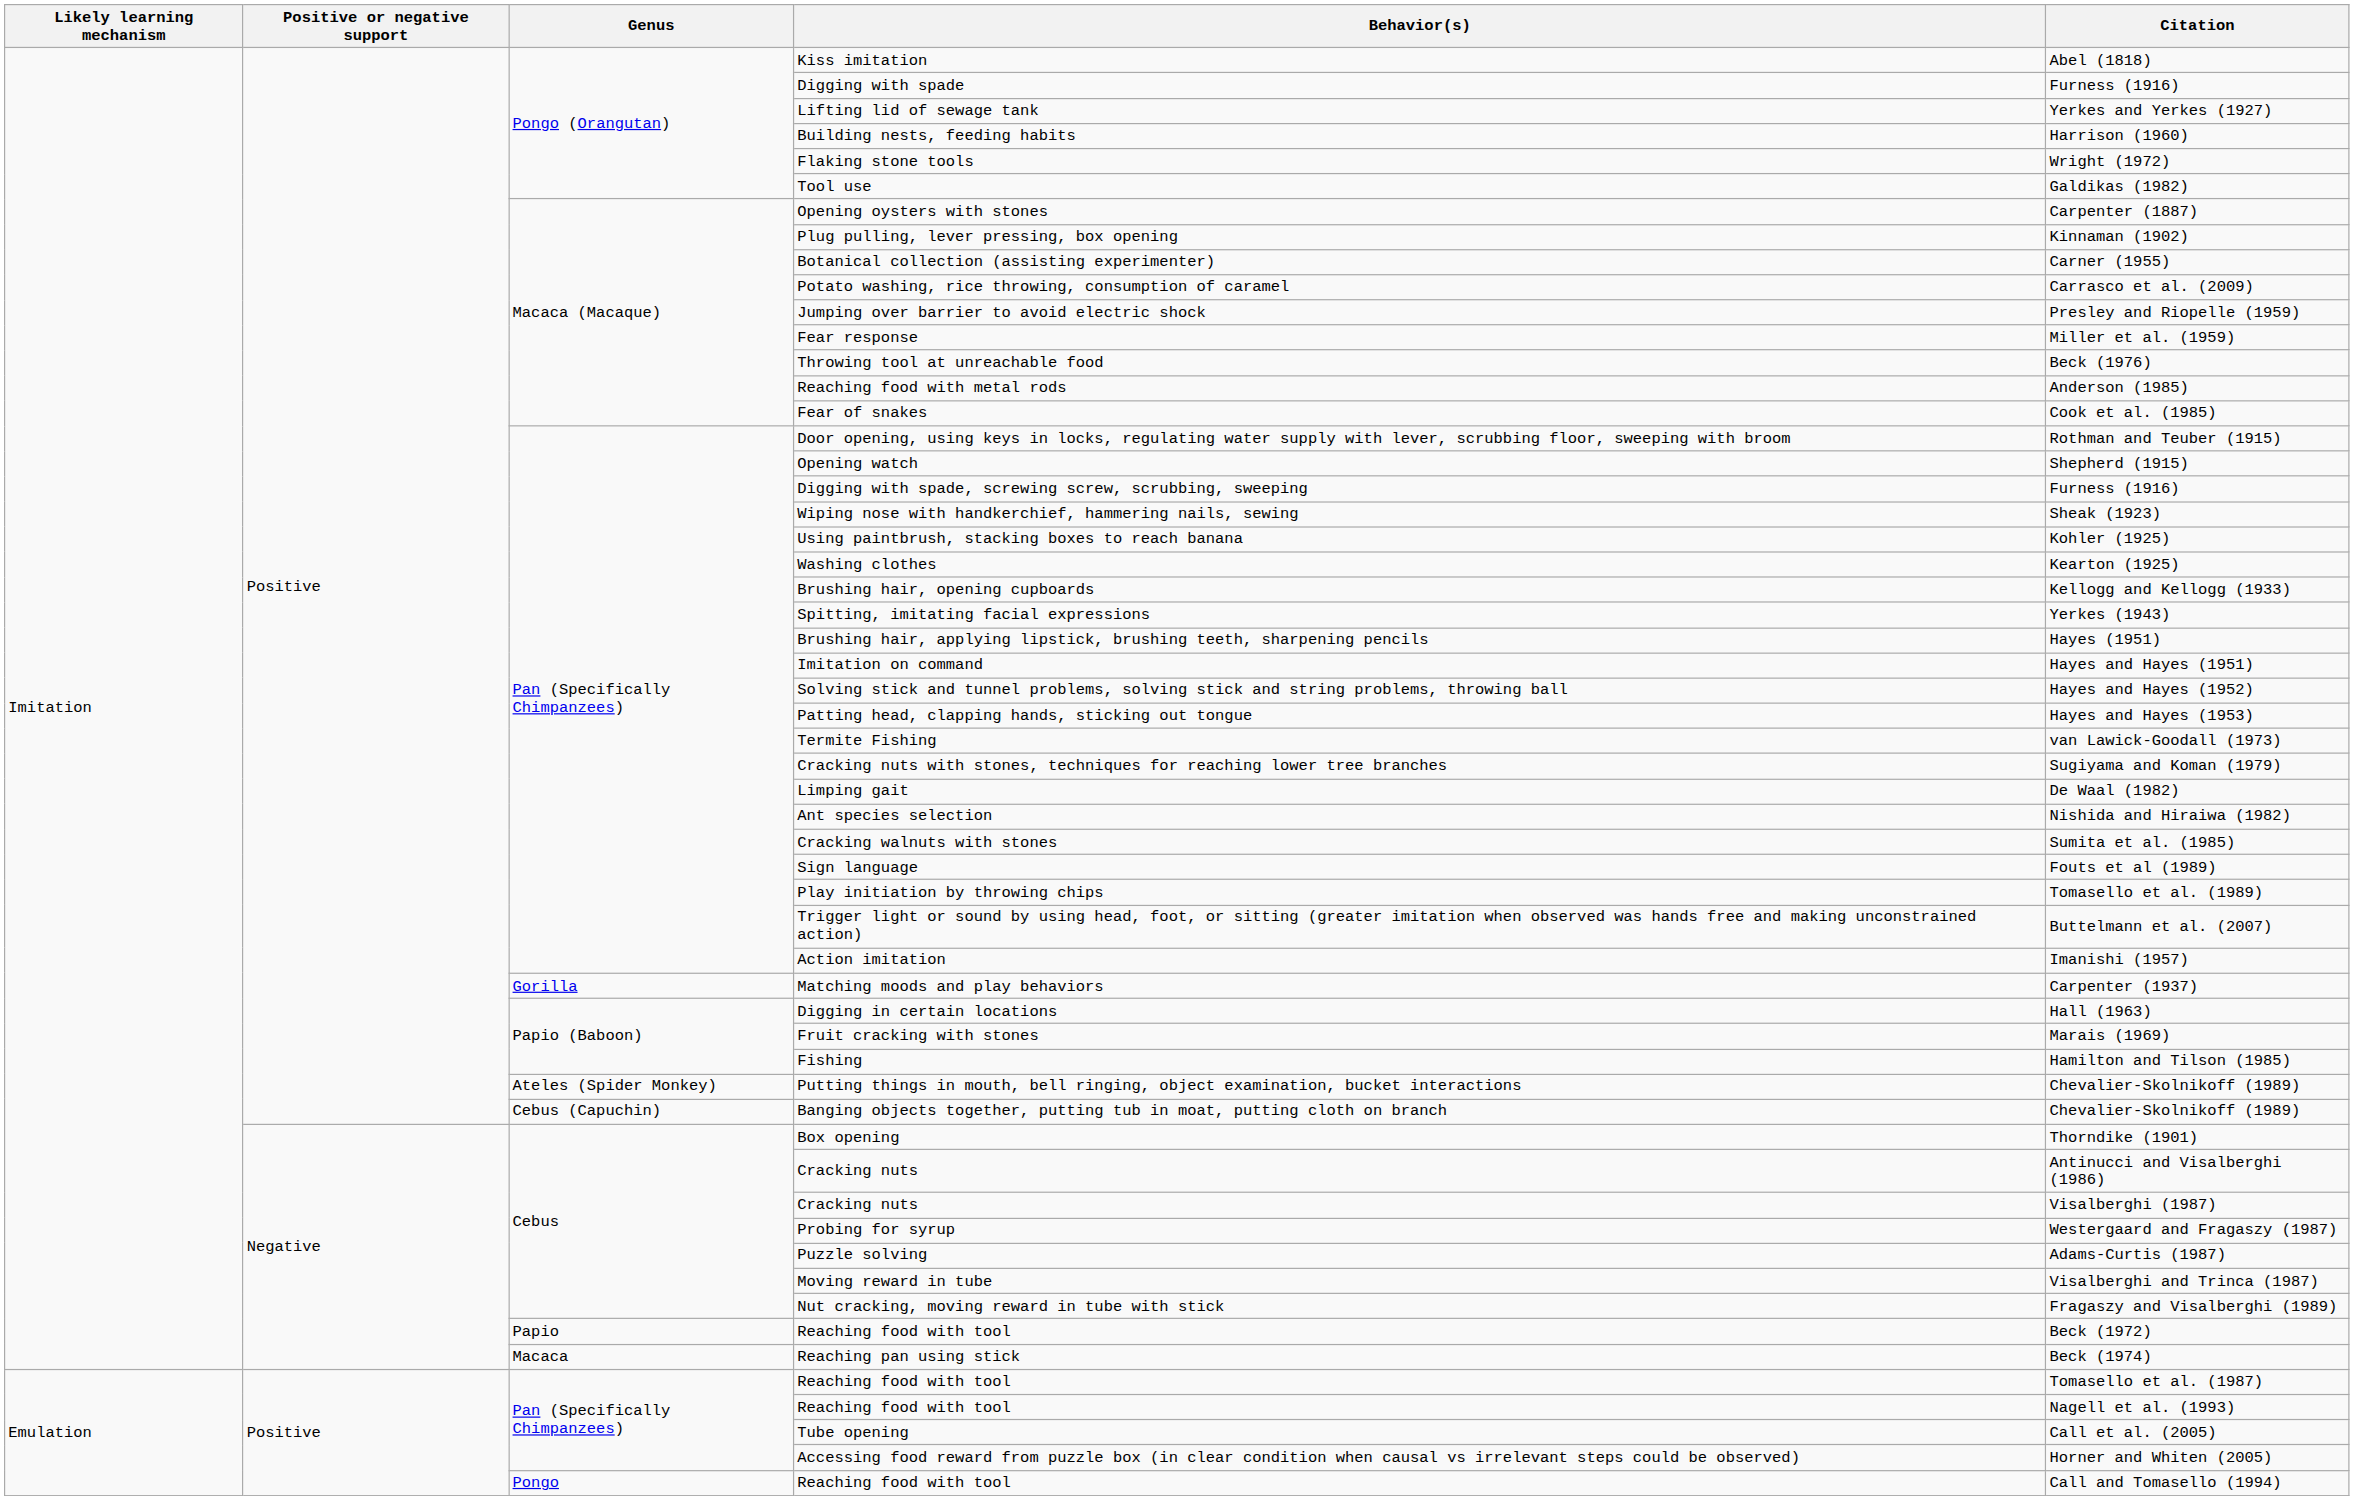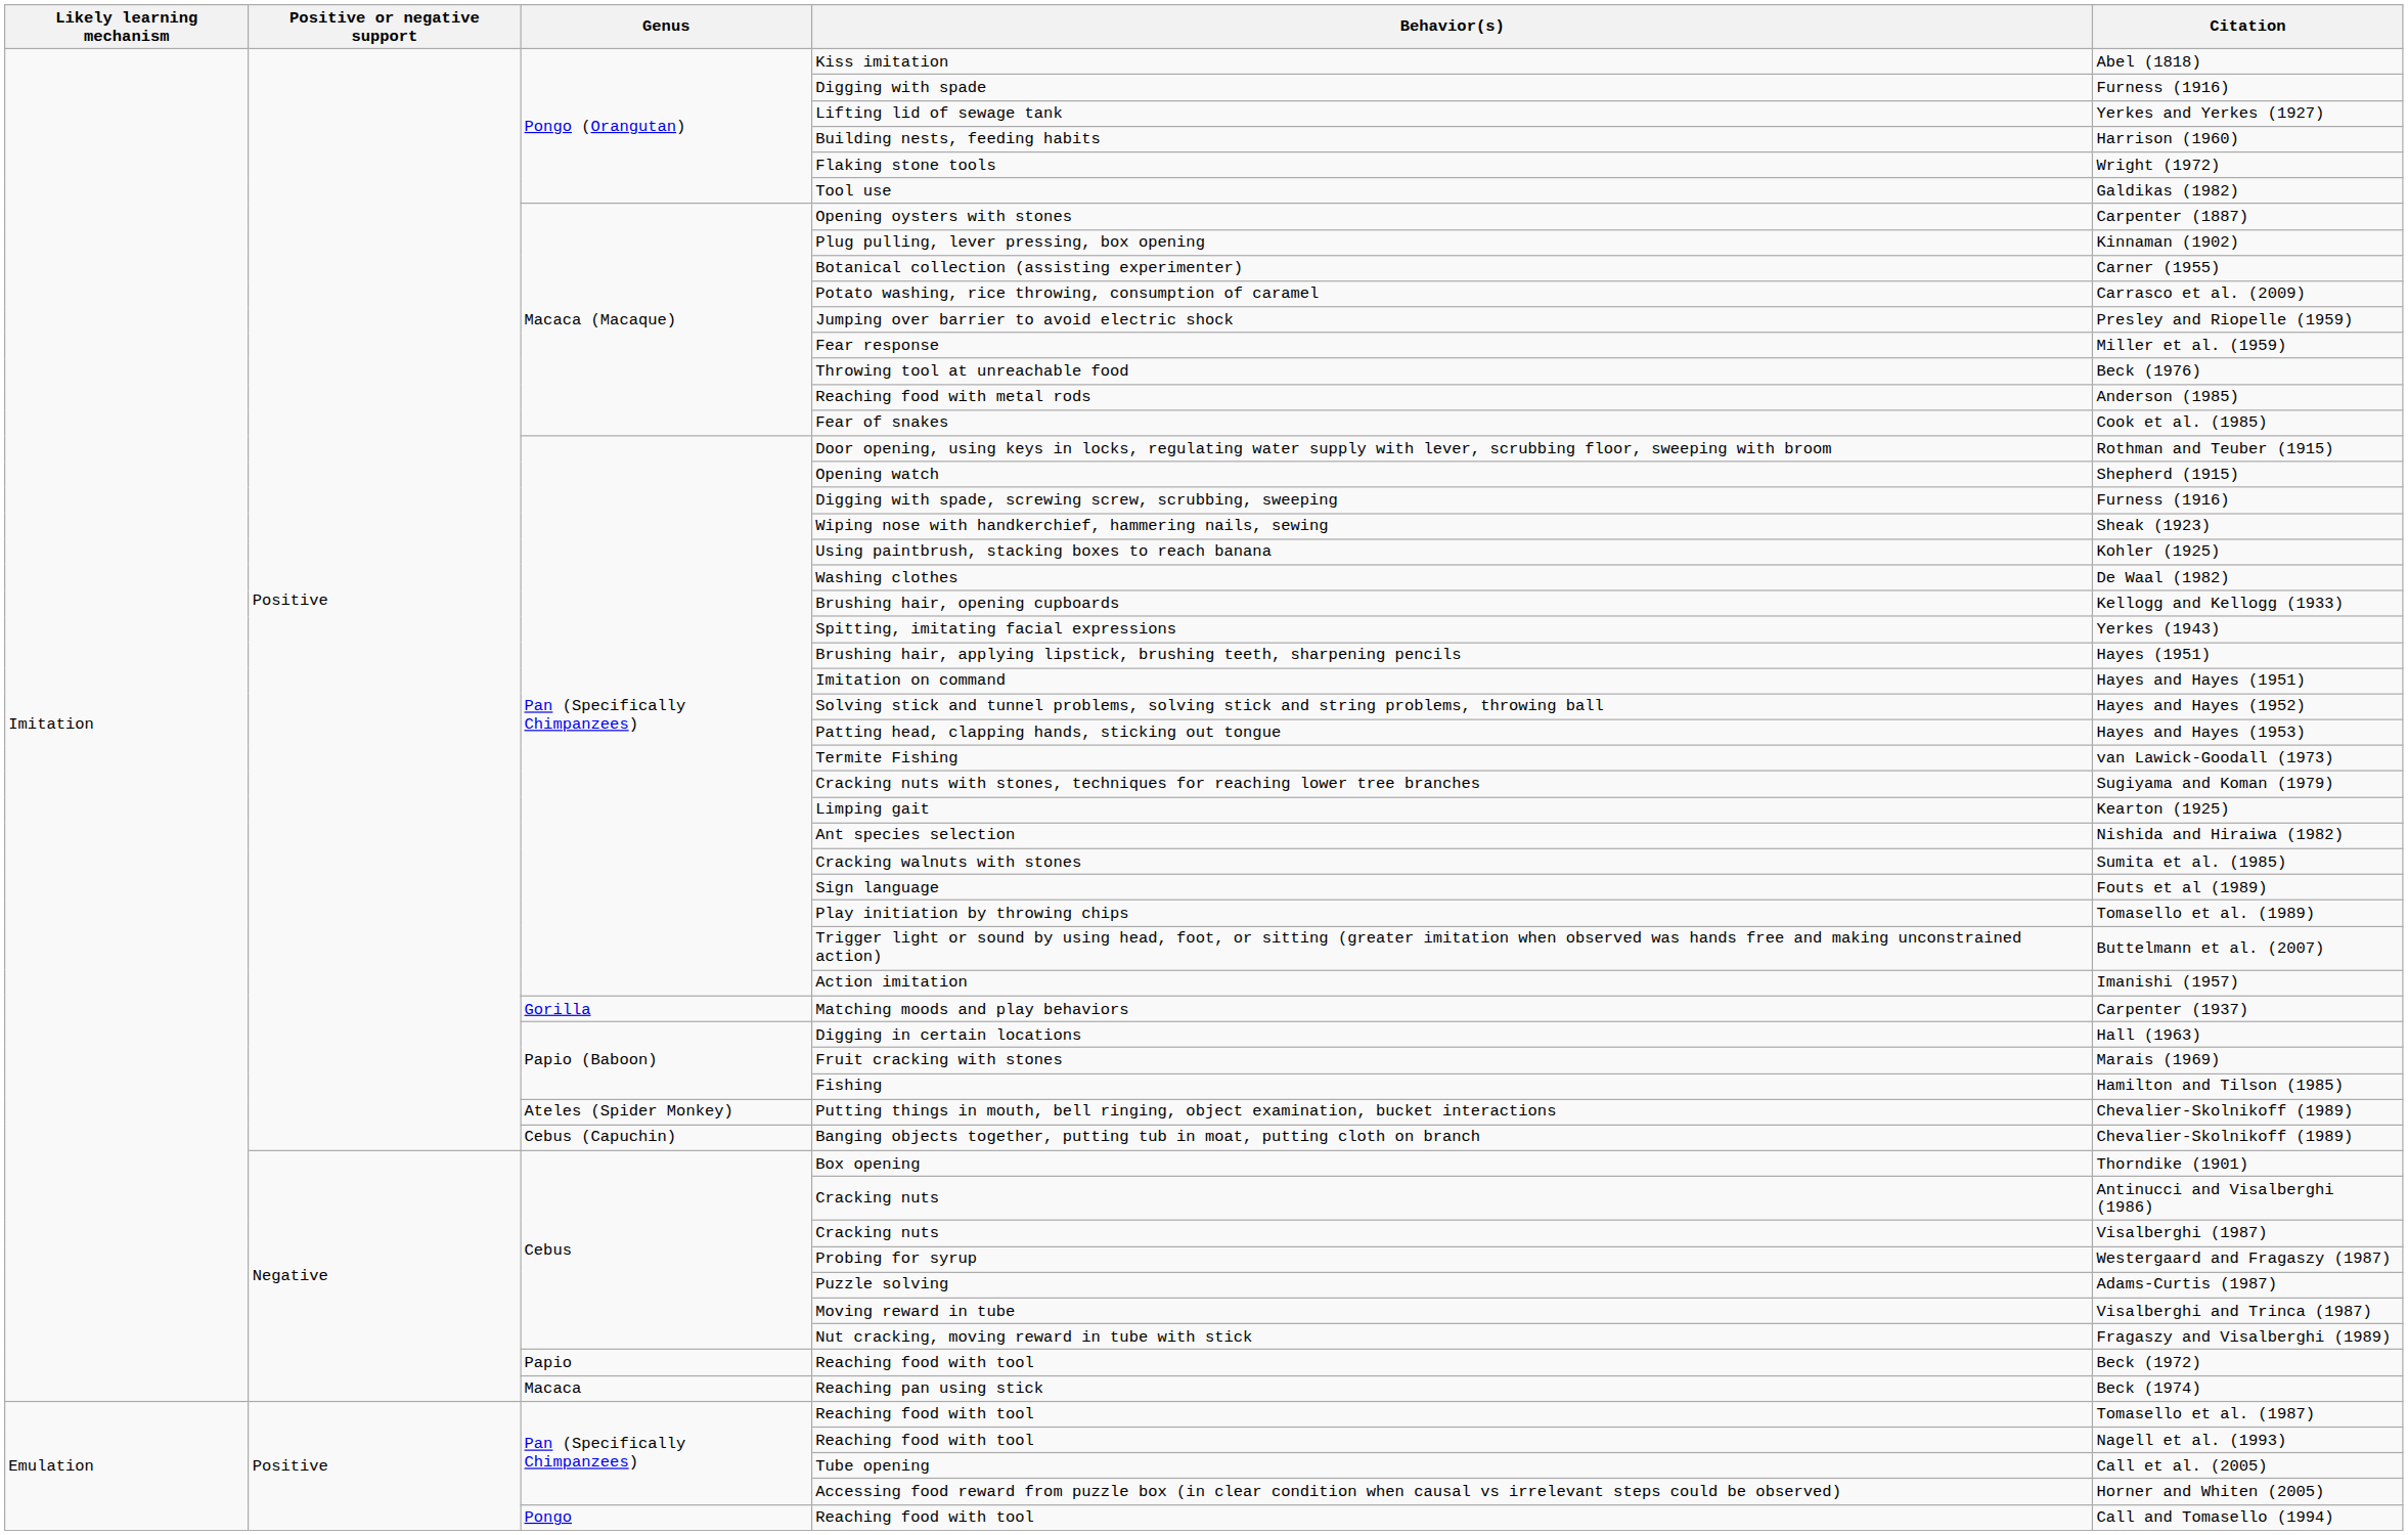Washing clothes | Citation: Kearton (1925) -> De Waal (1982)
Limping gait | Citation: De Waal (1982) -> Kearton (1925)
